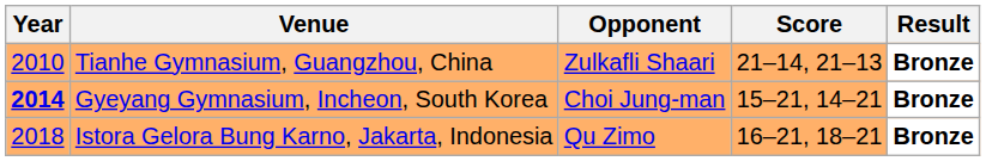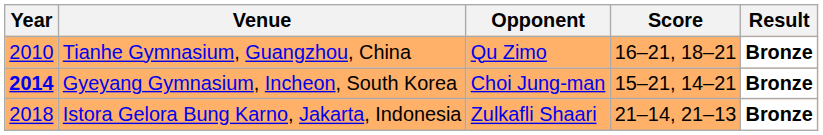Tianhe Gymnasium, Guangzhou, China | Opponent: Zulkafli Shaari -> Qu Zimo
Tianhe Gymnasium, Guangzhou, China | Score: 21–14, 21–13 -> 16–21, 18–21
Istora Gelora Bung Karno, Jakarta, Indonesia | Opponent: Qu Zimo -> Zulkafli Shaari
Istora Gelora Bung Karno, Jakarta, Indonesia | Score: 16–21, 18–21 -> 21–14, 21–13
